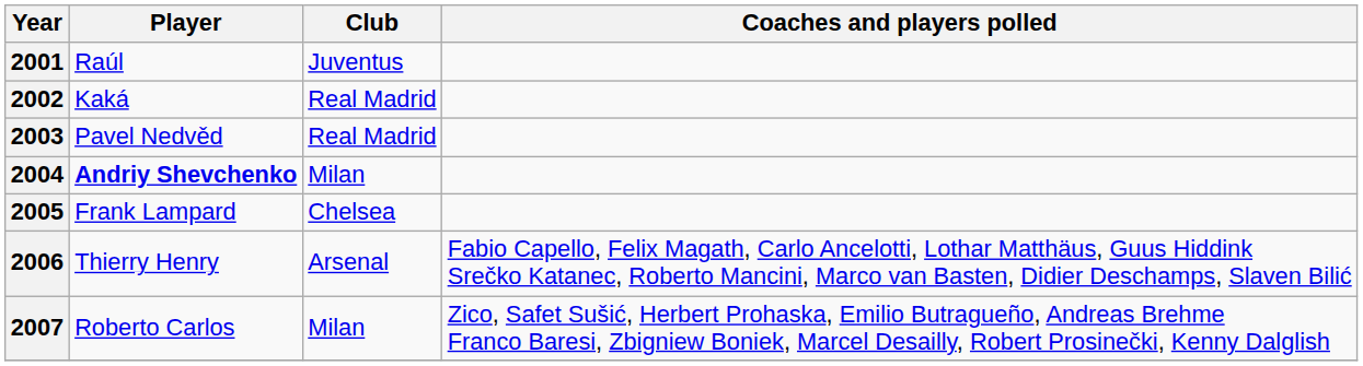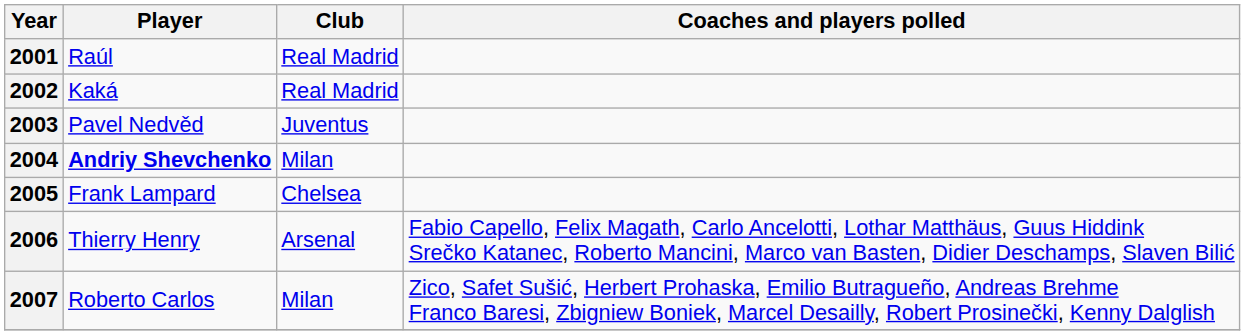2001 | Club: Juventus -> Real Madrid
2003 | Club: Real Madrid -> Juventus
